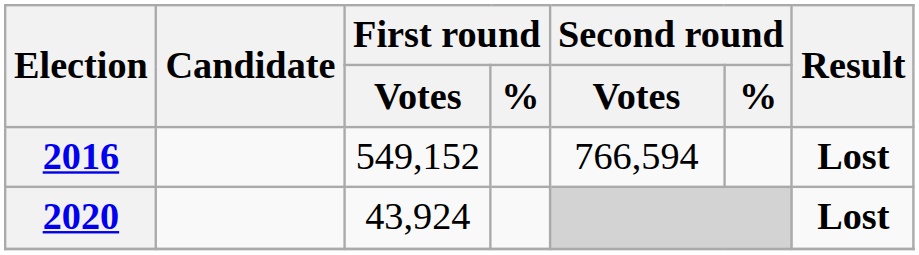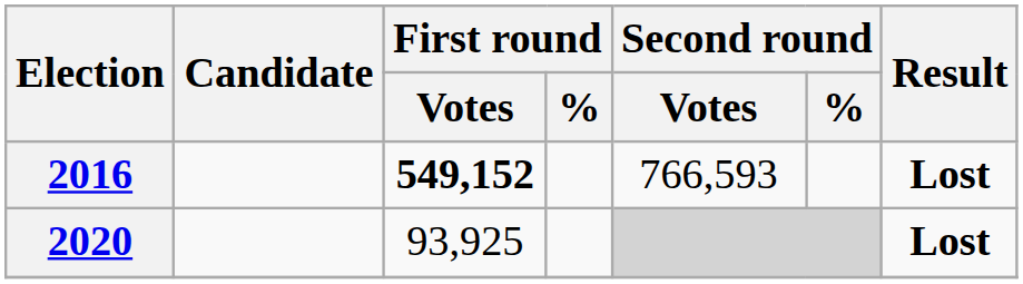2016 | First round / Votes: normal -> bold
2016 | Second round / Votes: 766,594 -> 766,593
2020 | First round / Votes: 43,924 -> 93,925
